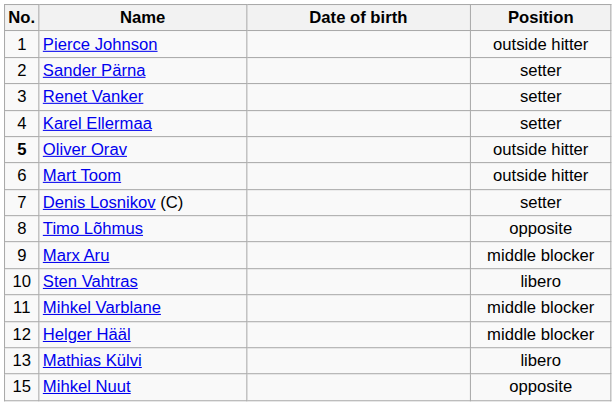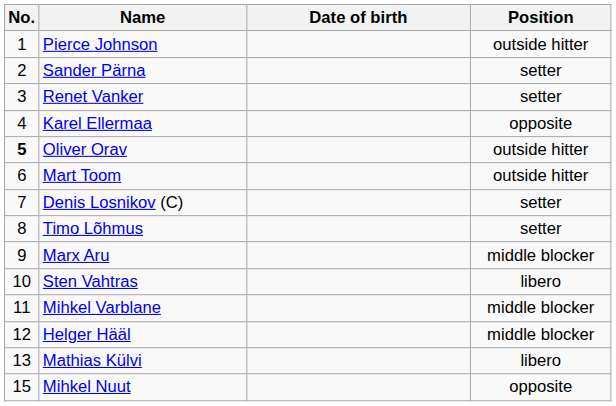Karel Ellermaa | Position: setter -> opposite
Timo Lõhmus | Position: opposite -> setter
